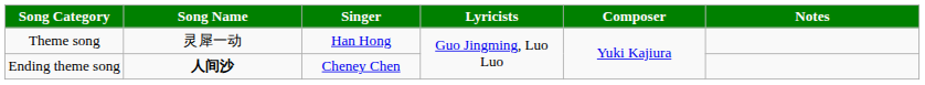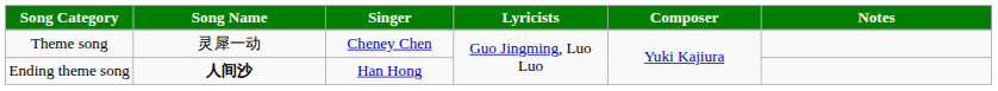Theme song | Singer: Han Hong -> Cheney Chen
Ending theme song | Singer: Cheney Chen -> Han Hong
